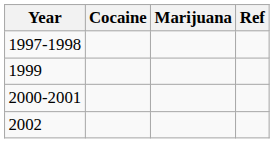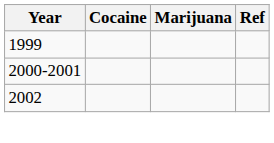- row: 1997-1998
